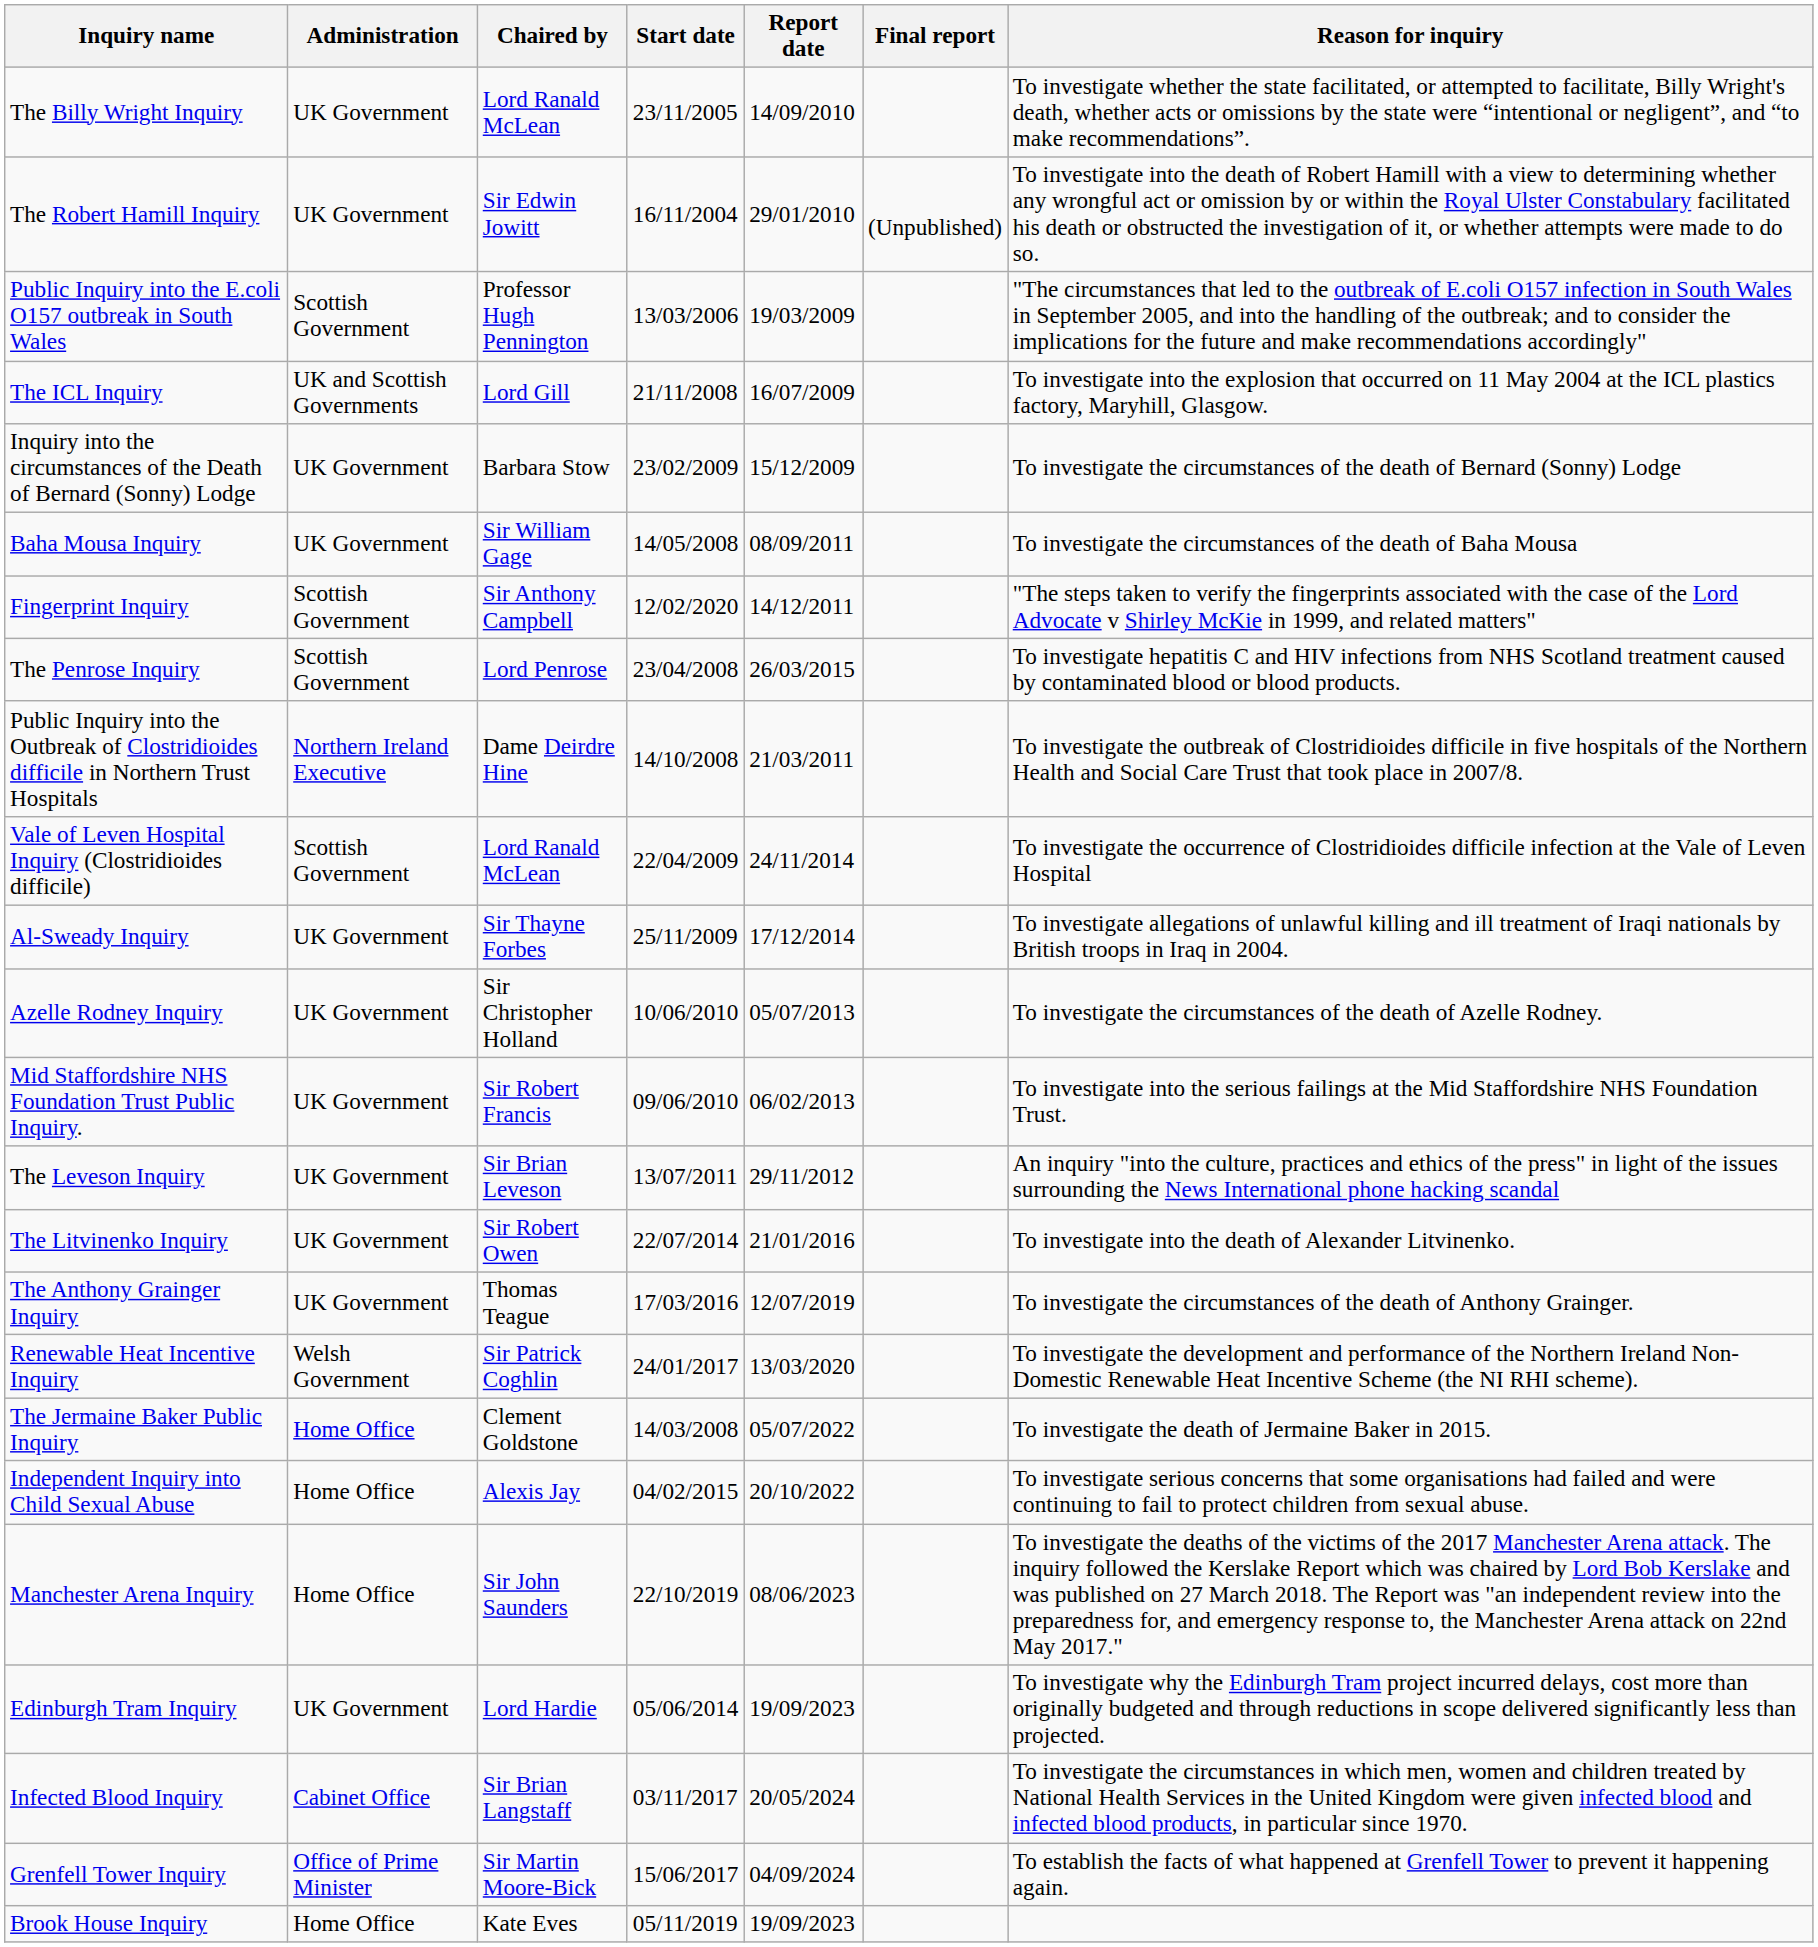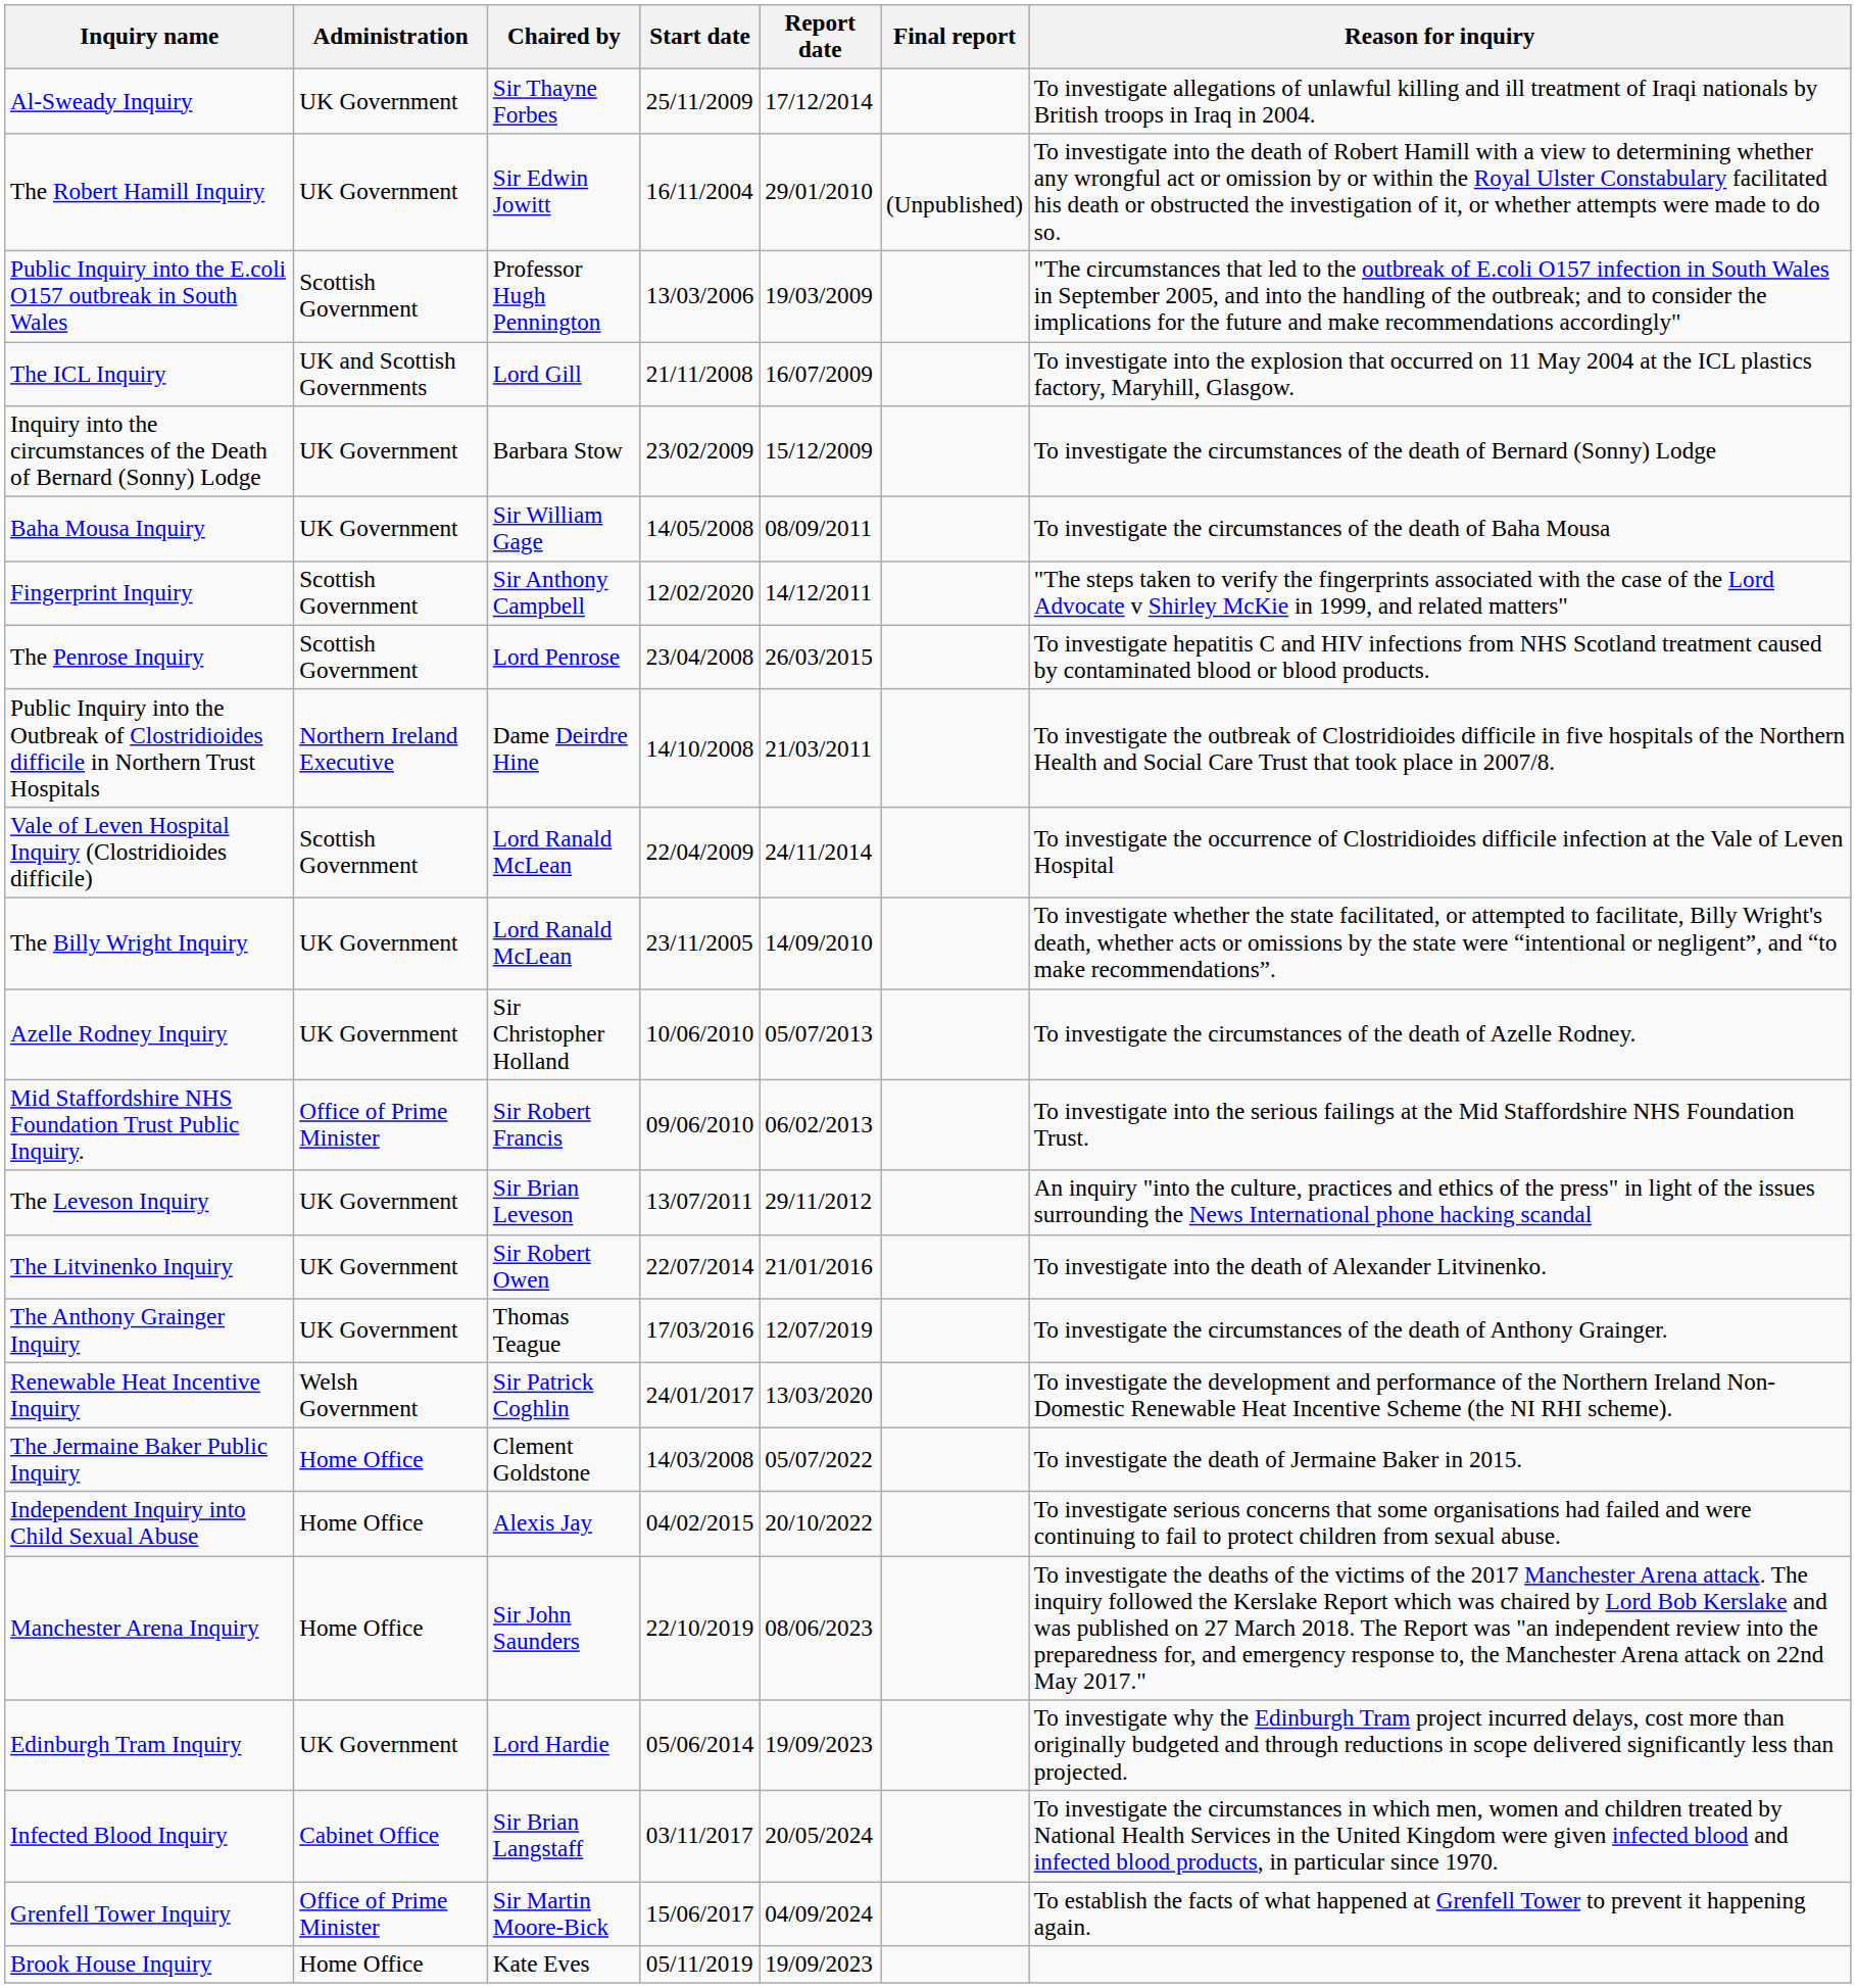rows swapped: The Billy Wright Inquiry <-> Al-Sweady Inquiry
Mid Staffordshire NHS Foundation Trust Public Inquiry. | Administration: UK Government -> Office of Prime Minister
